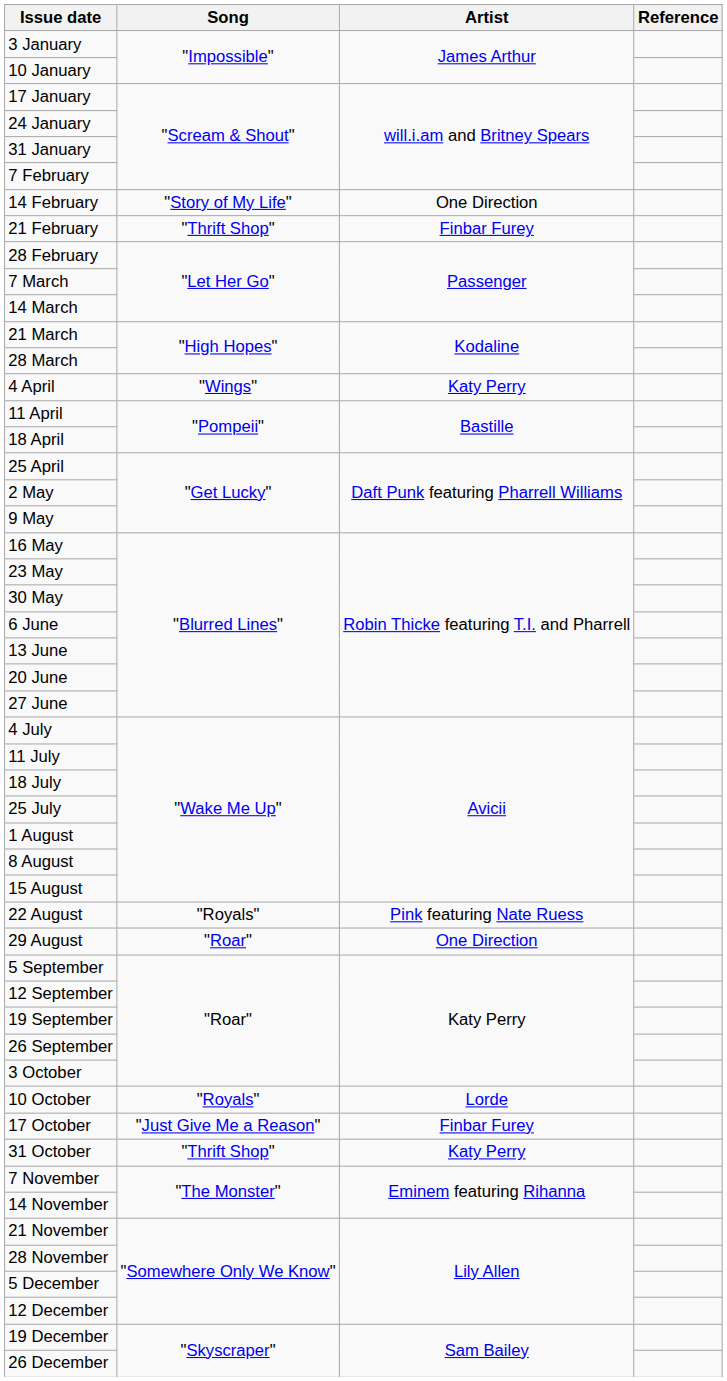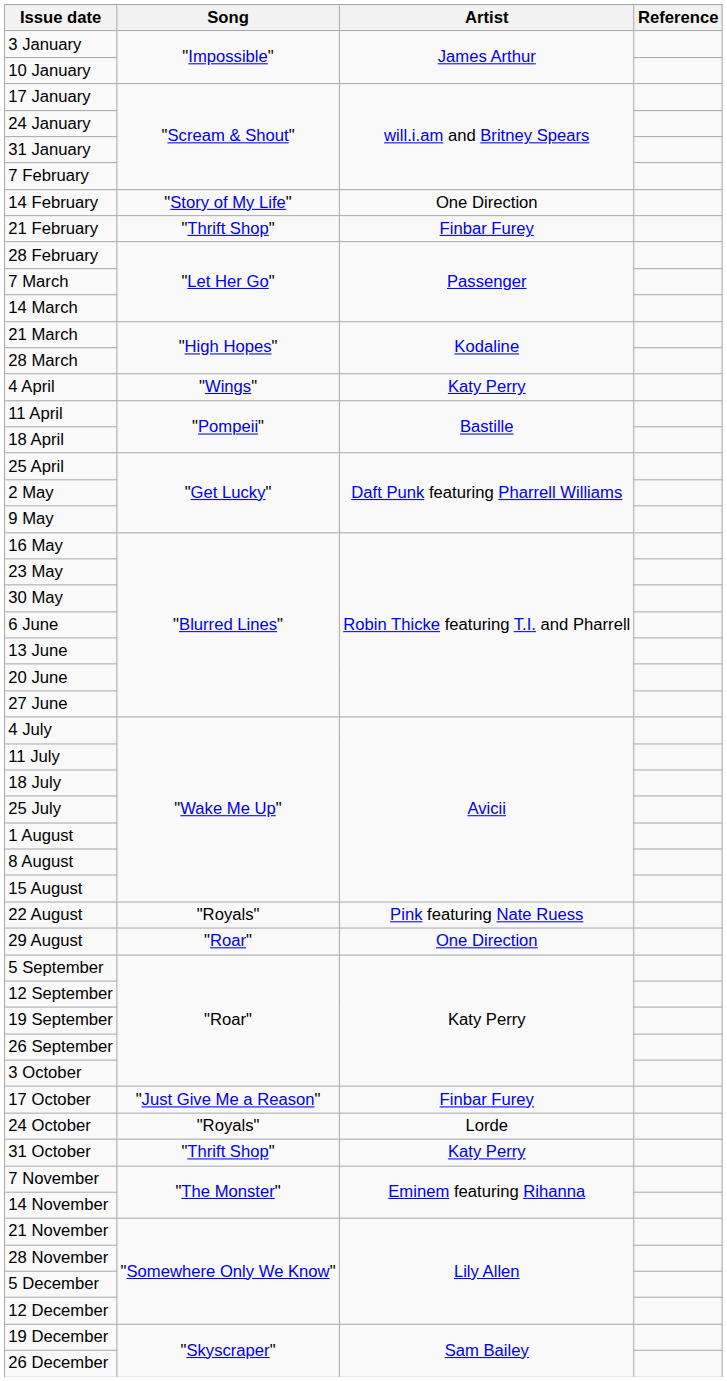- row: 10 October | "Royals" | Lorde
+ row: 24 October | "Royals" | Lorde
